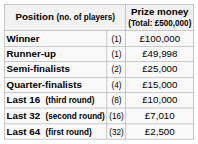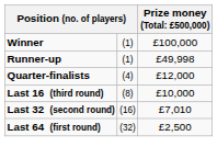- row: Semi-finalists | (2) | £25,000
Quarter-finalists | column 3: £15,000 -> £12,000
